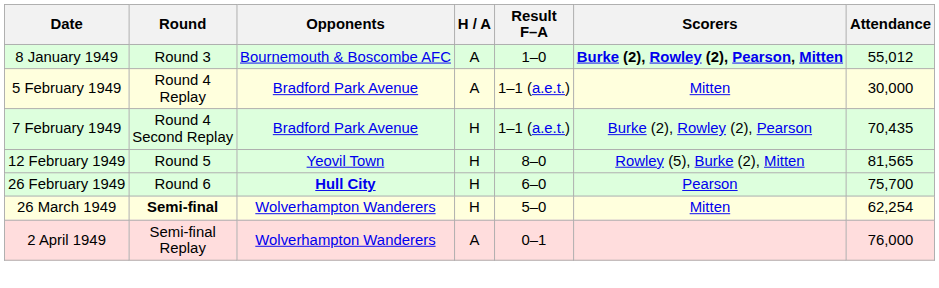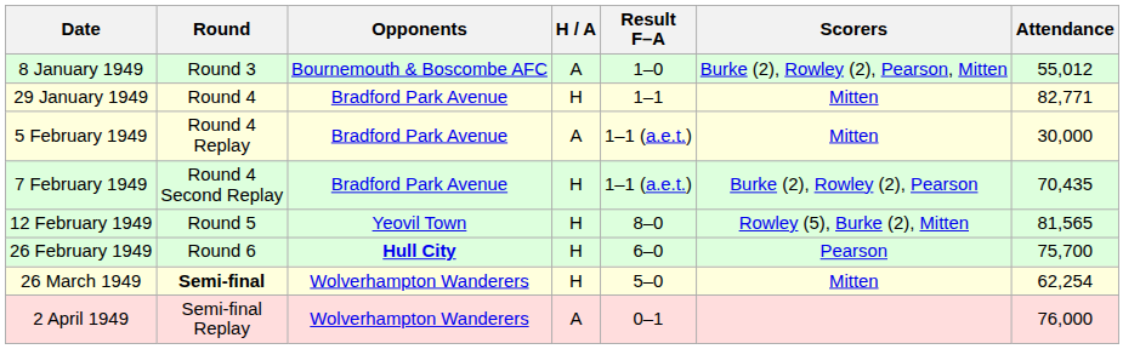8 January 1949 | Scorers: bold -> normal
+ row: 29 January 1949 | Round 4 | Bradford Park Avenue | H | 1–1 | Mitten | 82,771
